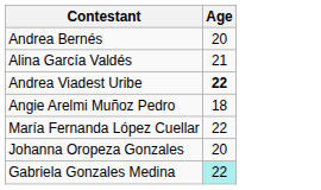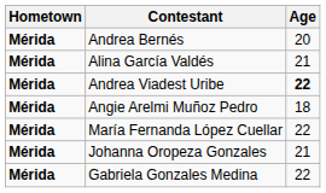+ column: Hometown | Mérida | Mérida | Mérida | Mérida | Mérida | Mérida | Mérida
Johanna Oropeza Gonzales | Age: 20 -> 21
Gabriela Gonzales Medina | Age: paleturquoise background -> no background
